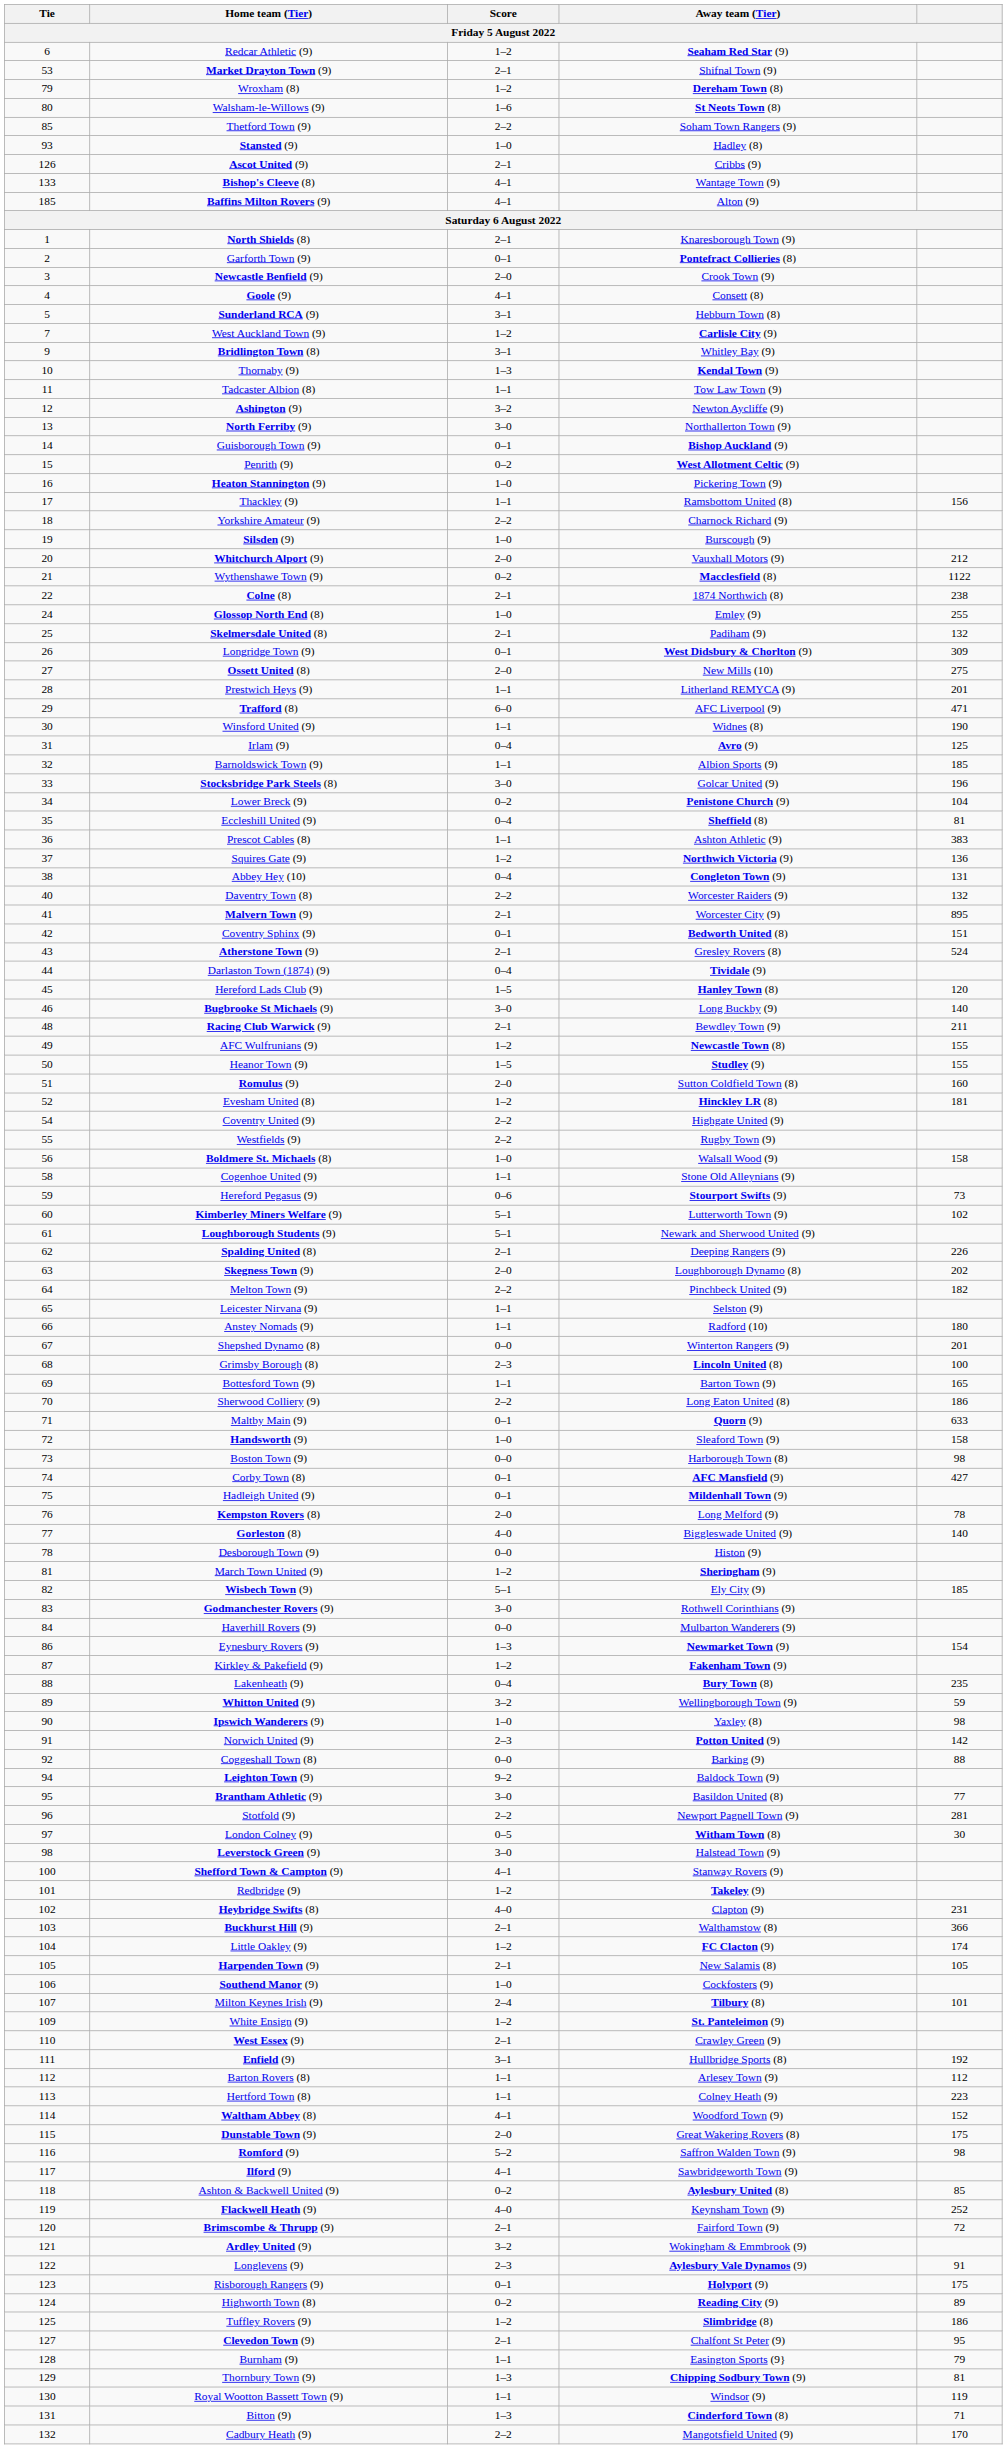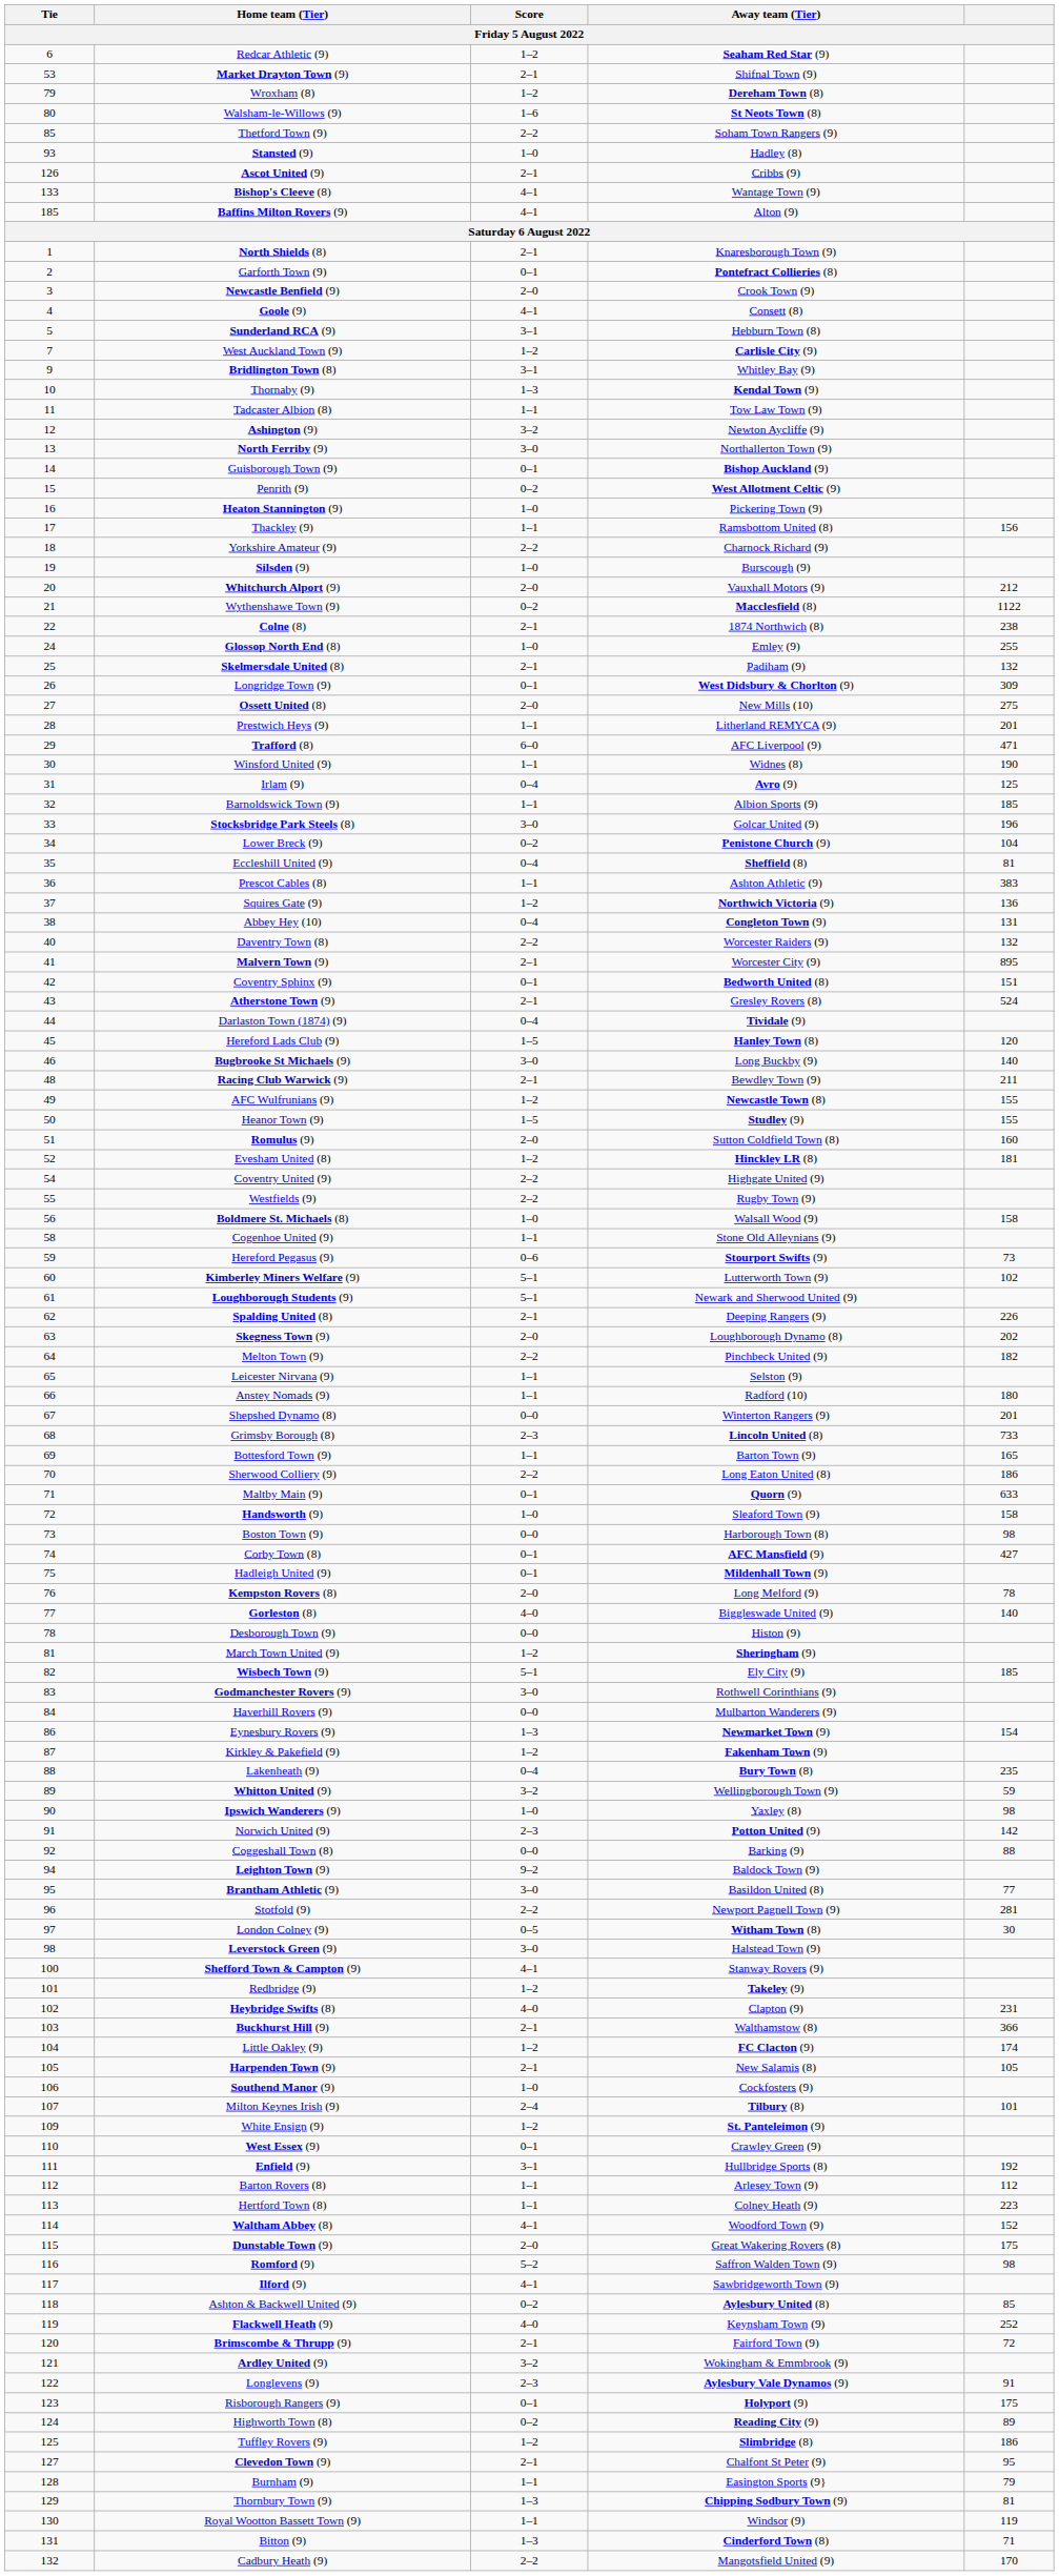Grimsby Borough (8) | column 5: 100 -> 733
West Essex (9) | Score: 2–1 -> 0–1
